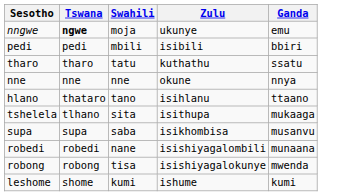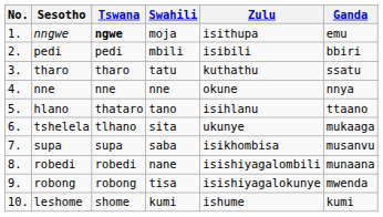+ column: No. | 1. | 2. | 3. | 4. | 5. | 6. | 7. | 8. | 9. | 10.
nngwe | Zulu: ukunye -> isithupa
tshelela | Zulu: isithupa -> ukunye
